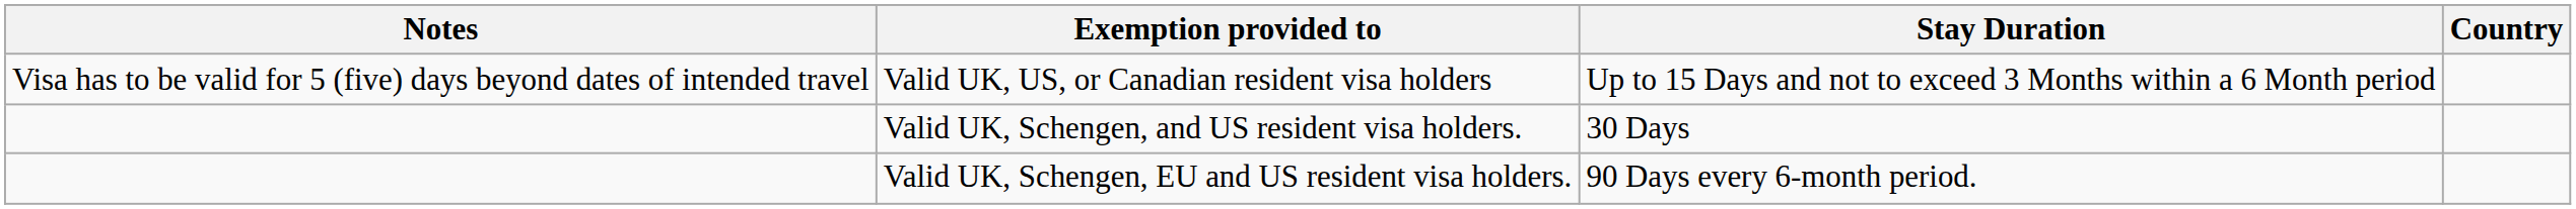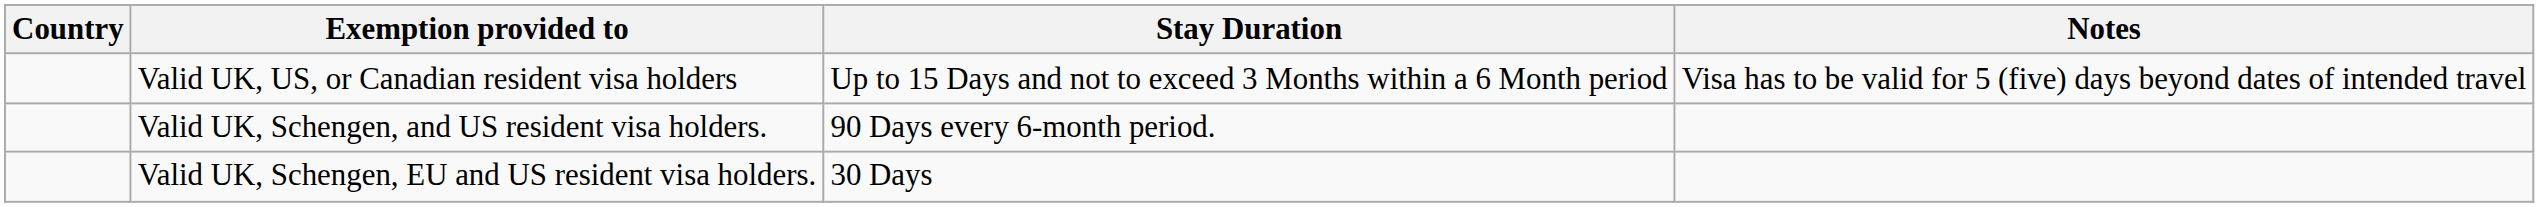columns swapped: Country <-> Notes
Valid UK, Schengen, and US resident visa holders. | Stay Duration: 30 Days -> 90 Days every 6-month period.
Valid UK, Schengen, EU and US resident visa holders. | Stay Duration: 90 Days every 6-month period. -> 30 Days
